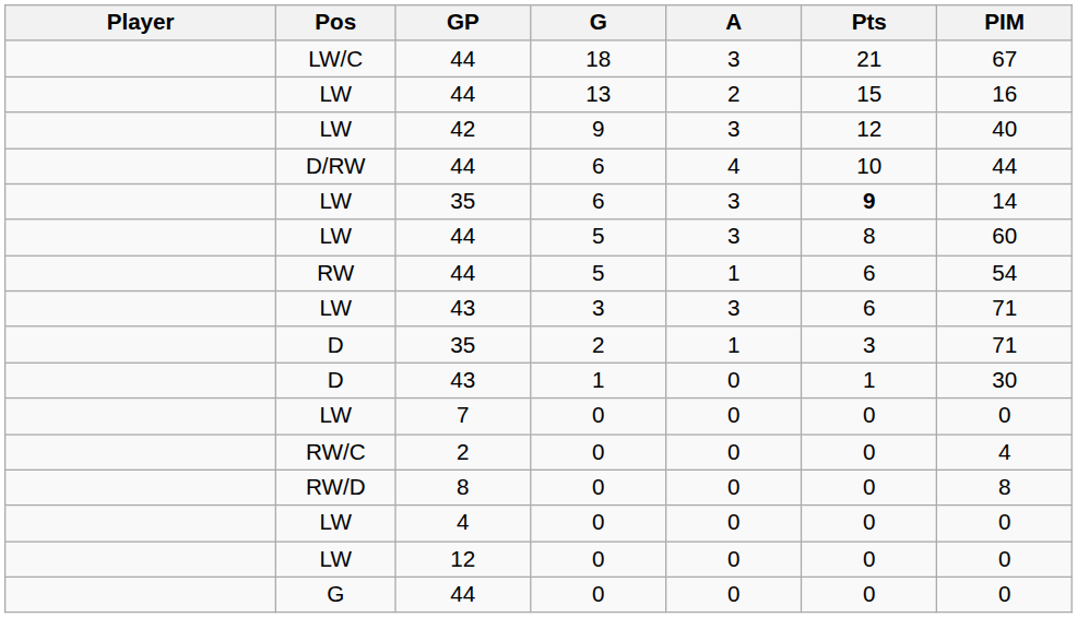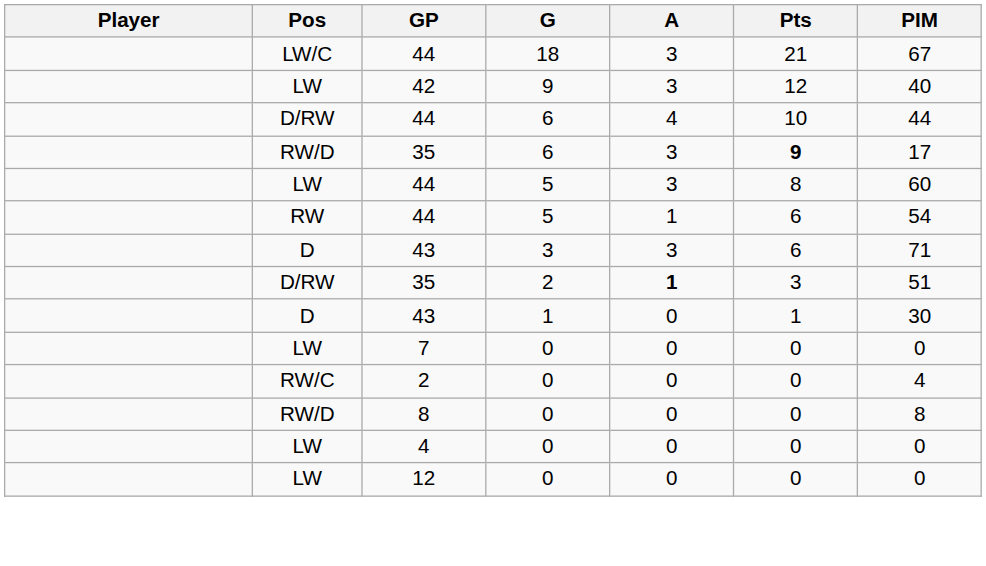- row: LW | 44 | 13 | 2 | 15 | 16
35 / 6 | Pos: LW -> RW/D
35 / 6 | PIM: 14 -> 17
43 / 3 | Pos: LW -> D
35 / 2 | Pos: D -> D/RW
35 / 2 | A: normal -> bold
35 / 2 | PIM: 71 -> 51
- row: G | 44 | 0 | 0 | 0 | 0
